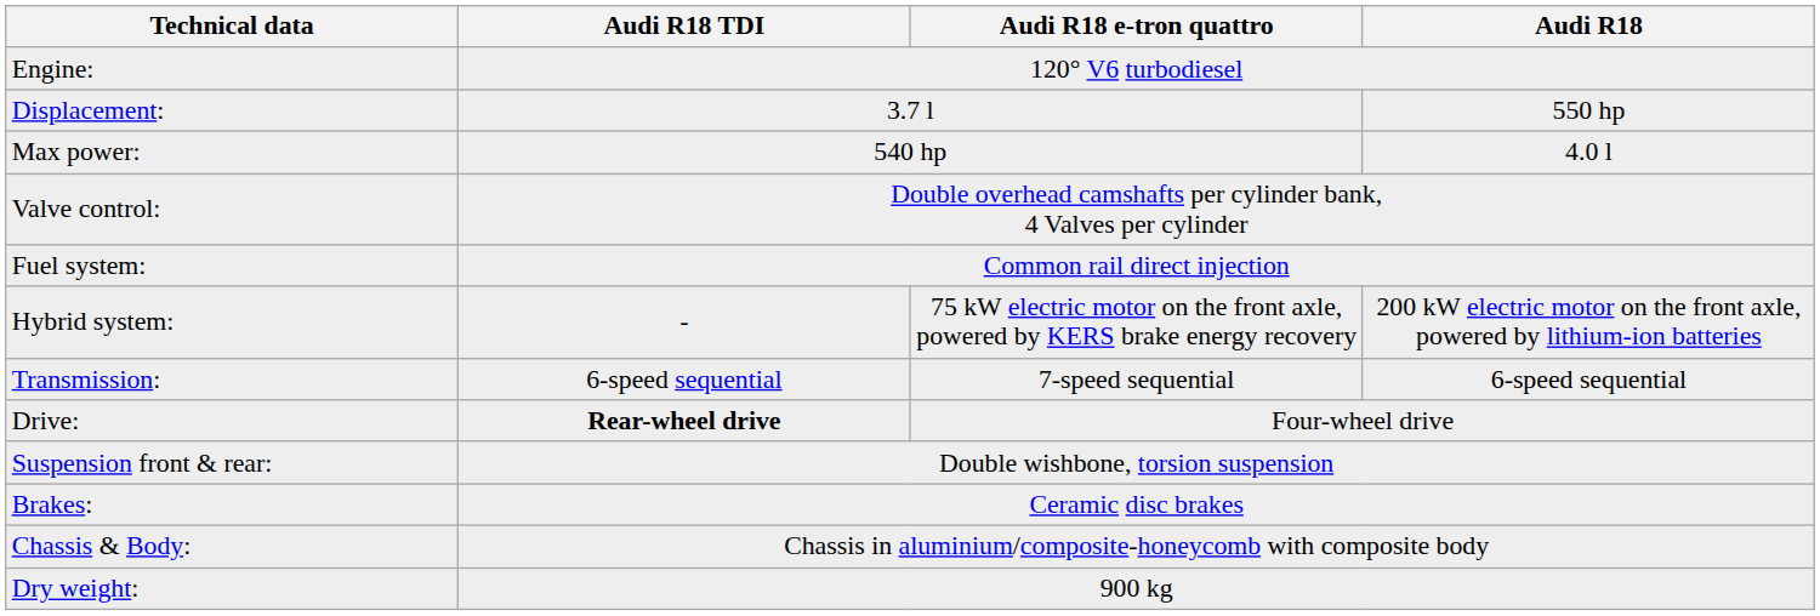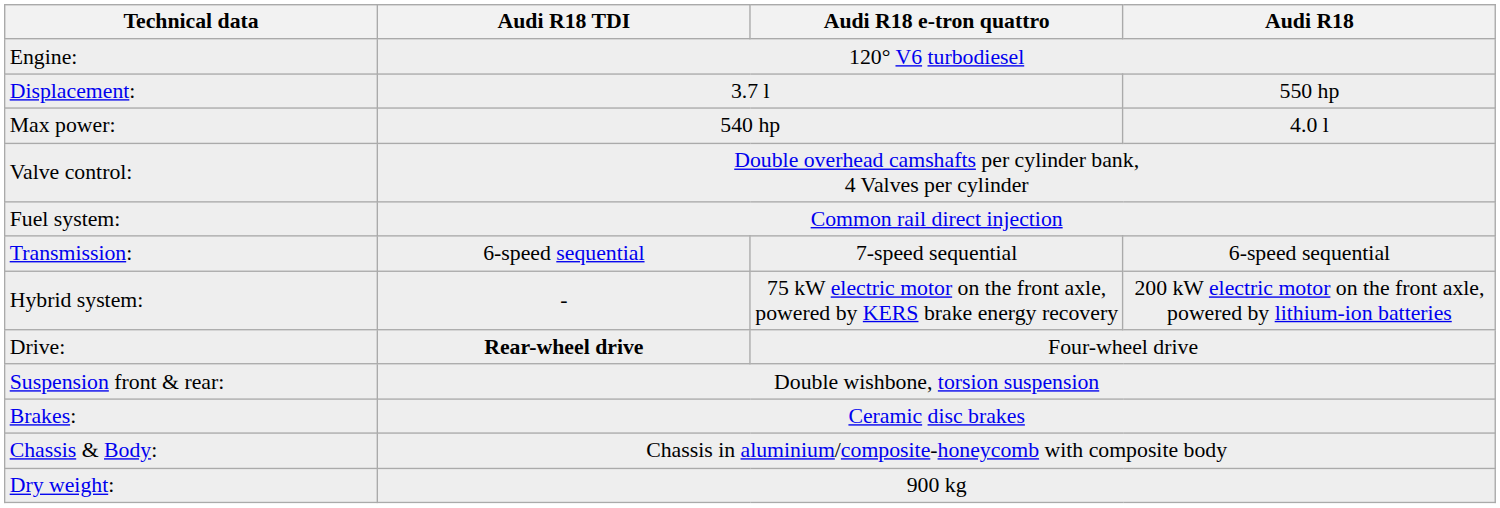rows swapped: Hybrid system: <-> Transmission:
